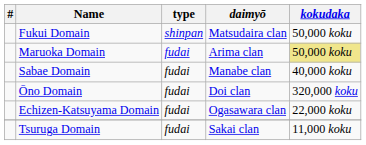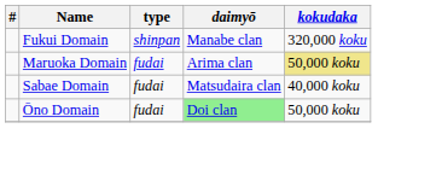Fukui Domain | daimyō: Matsudaira clan -> Manabe clan
Fukui Domain | kokudaka: 50,000 koku -> 320,000 koku
Sabae Domain | daimyō: Manabe clan -> Matsudaira clan
Ōno Domain | daimyō: no background -> lightgreen background
Ōno Domain | kokudaka: 320,000 koku -> 50,000 koku
- row: Echizen-Katsuyama Domain | fudai | Ogasawara clan | 22,000 koku
- row: Tsuruga Domain | fudai | Sakai clan | 11,000 koku
